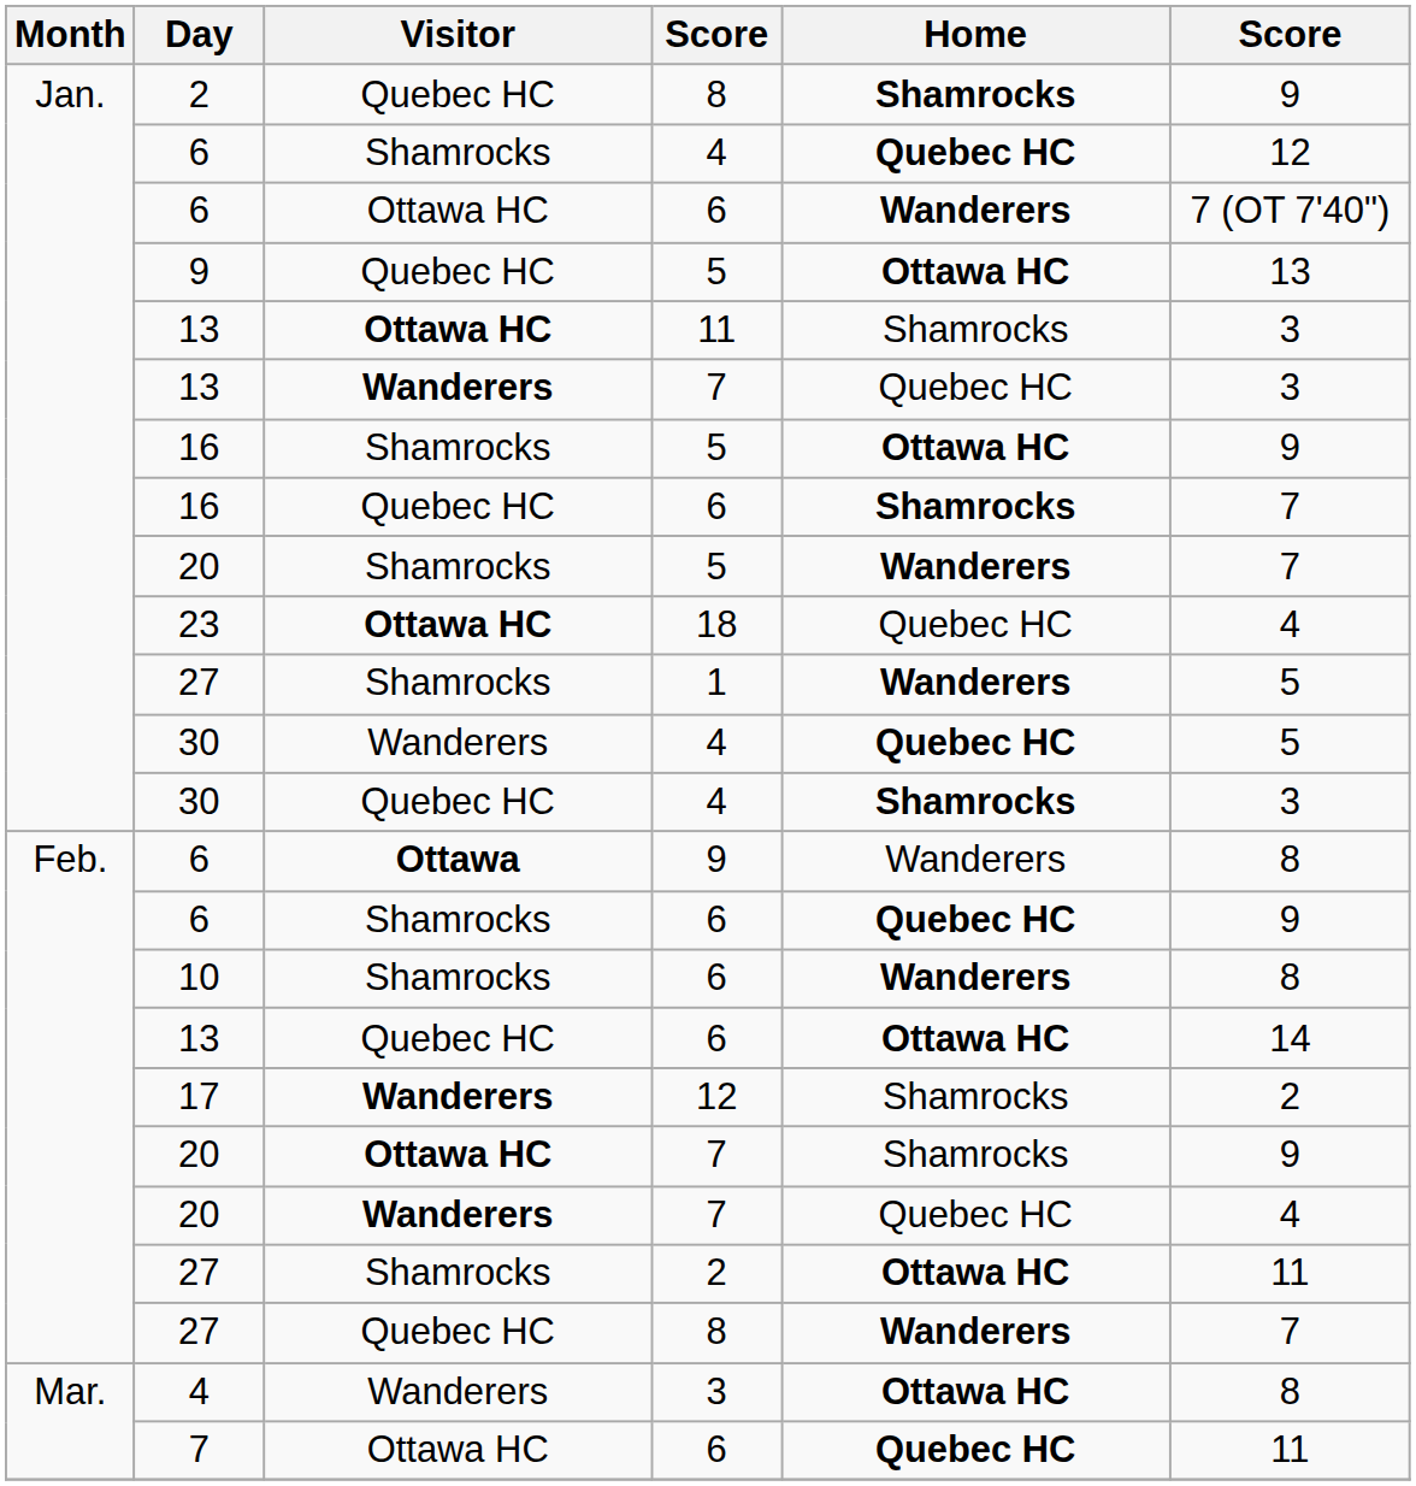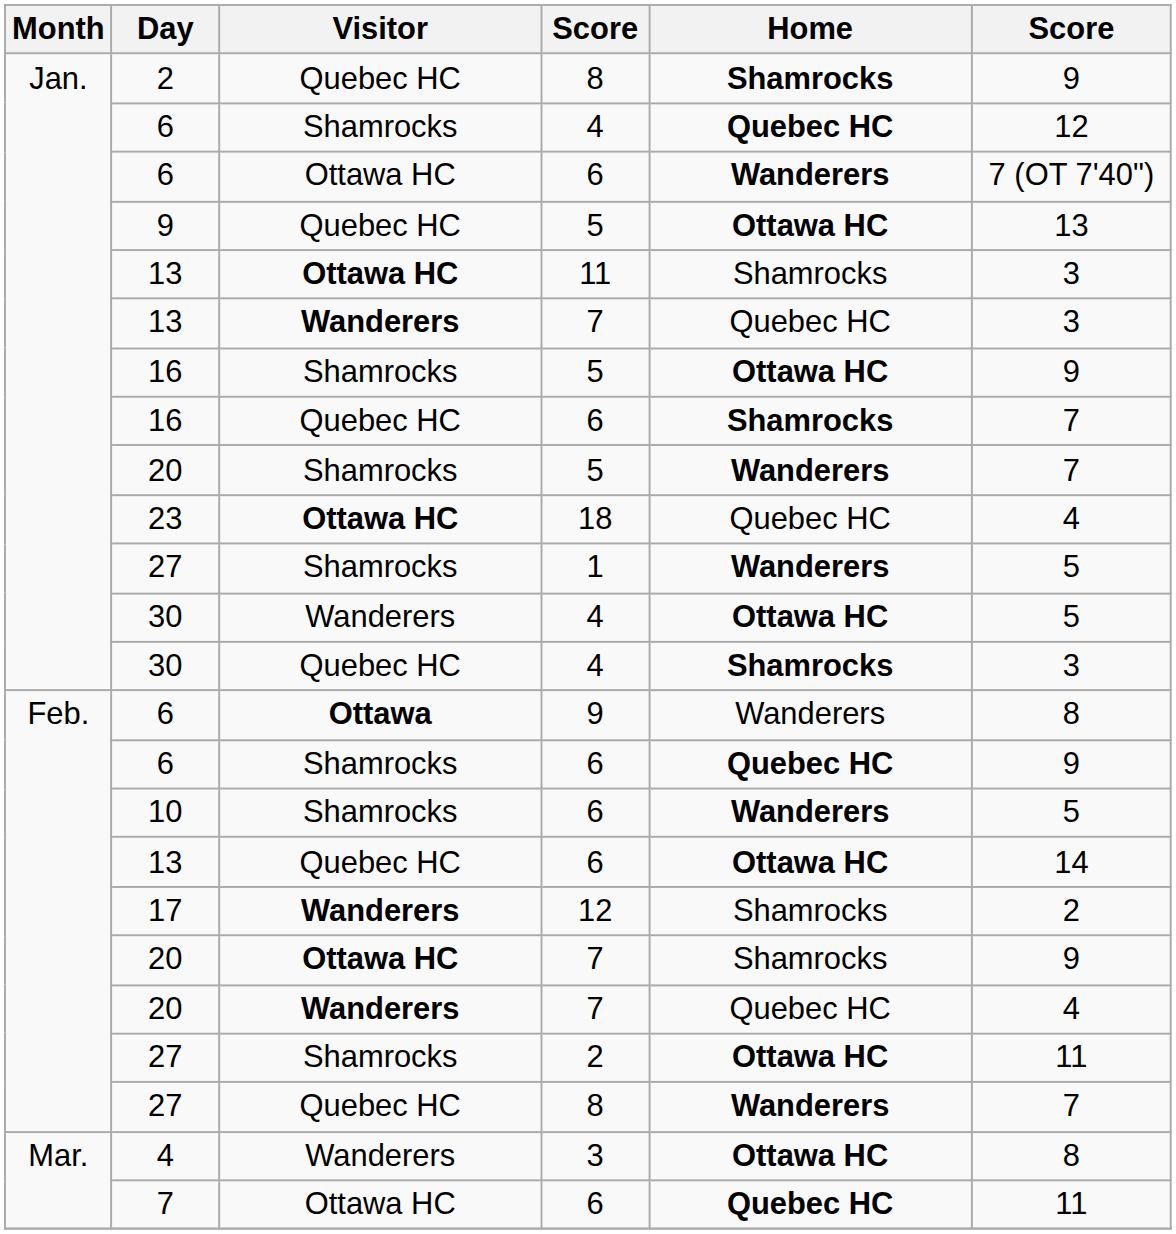30 / Wanderers | Home: Quebec HC -> Ottawa HC
10 | column 6: 8 -> 5
